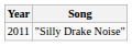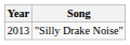"Silly Drake Noise" | Year: 2011 -> 2013
